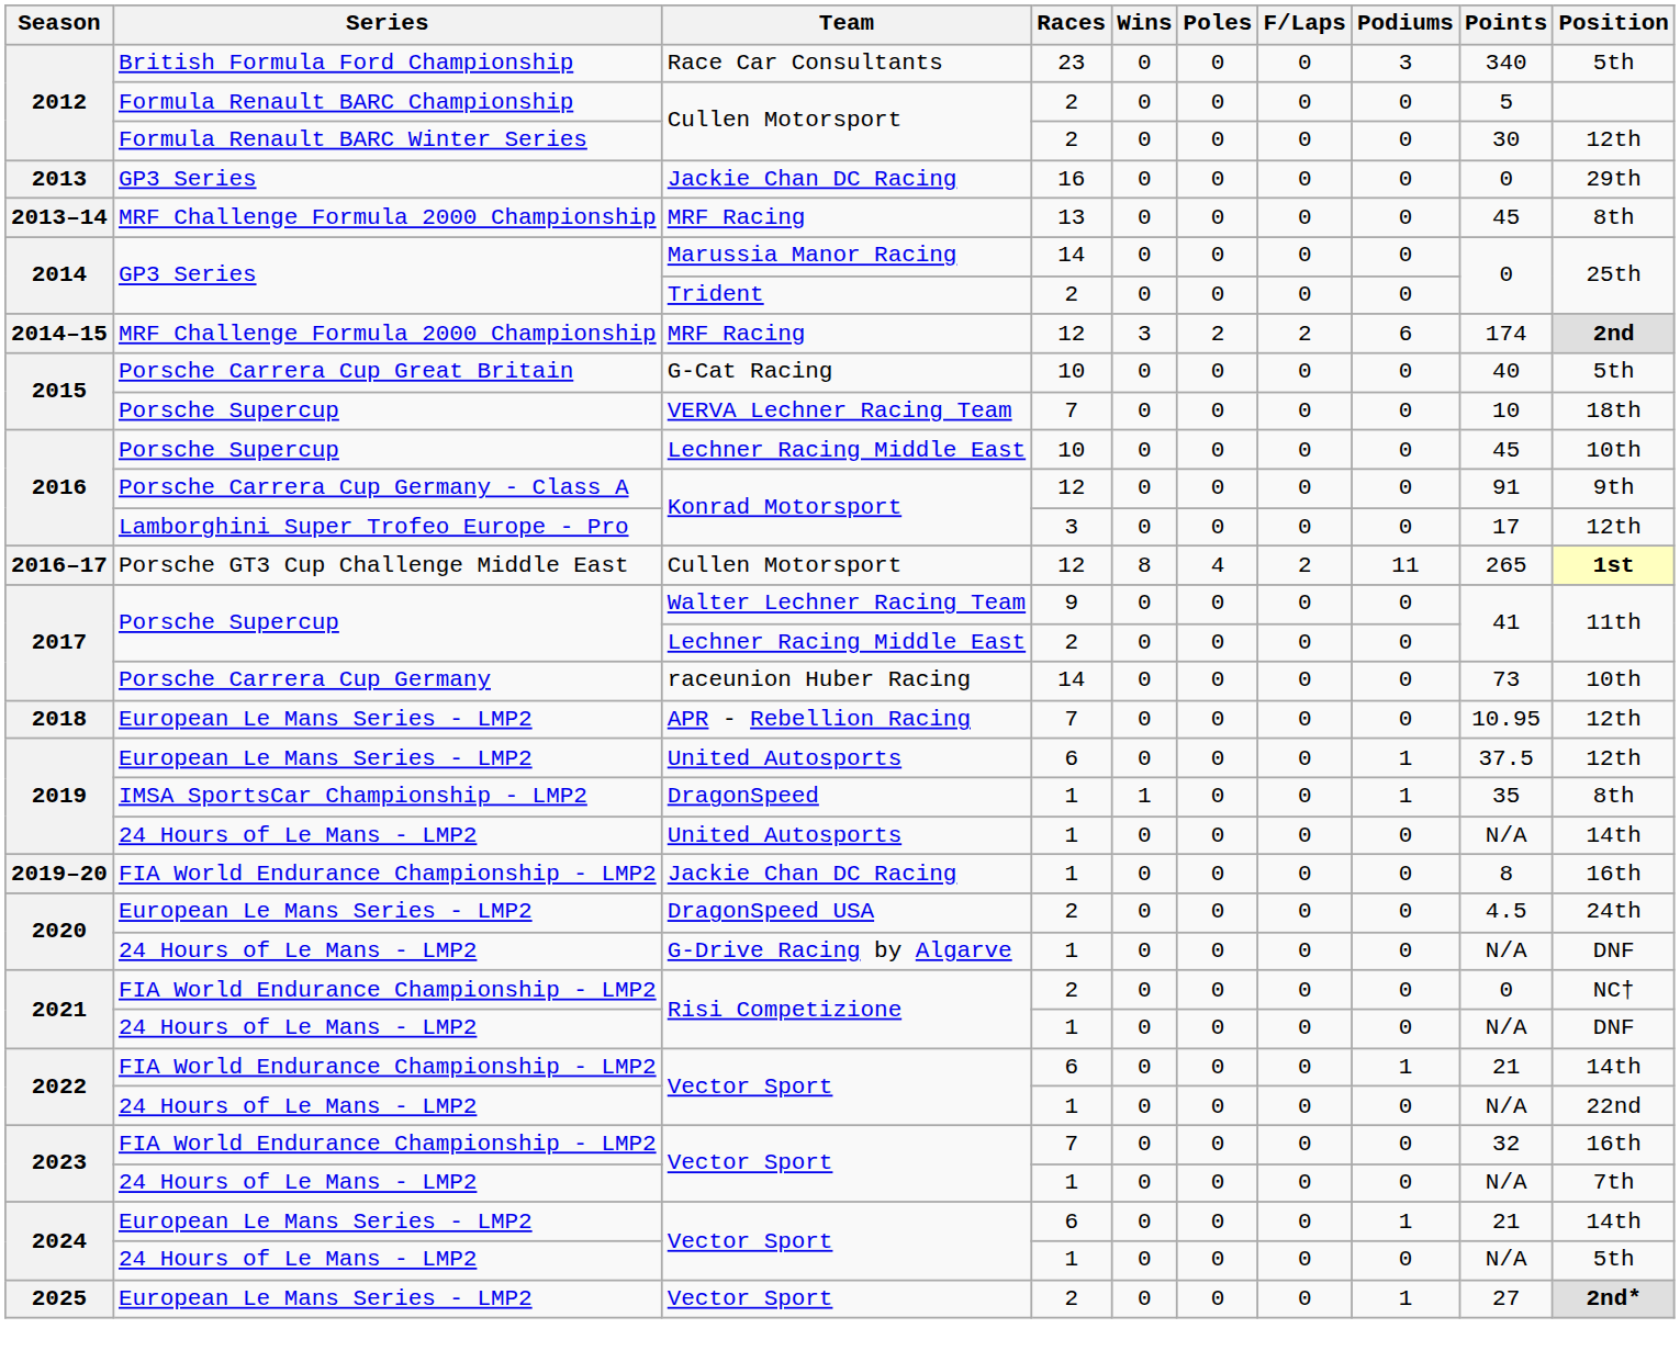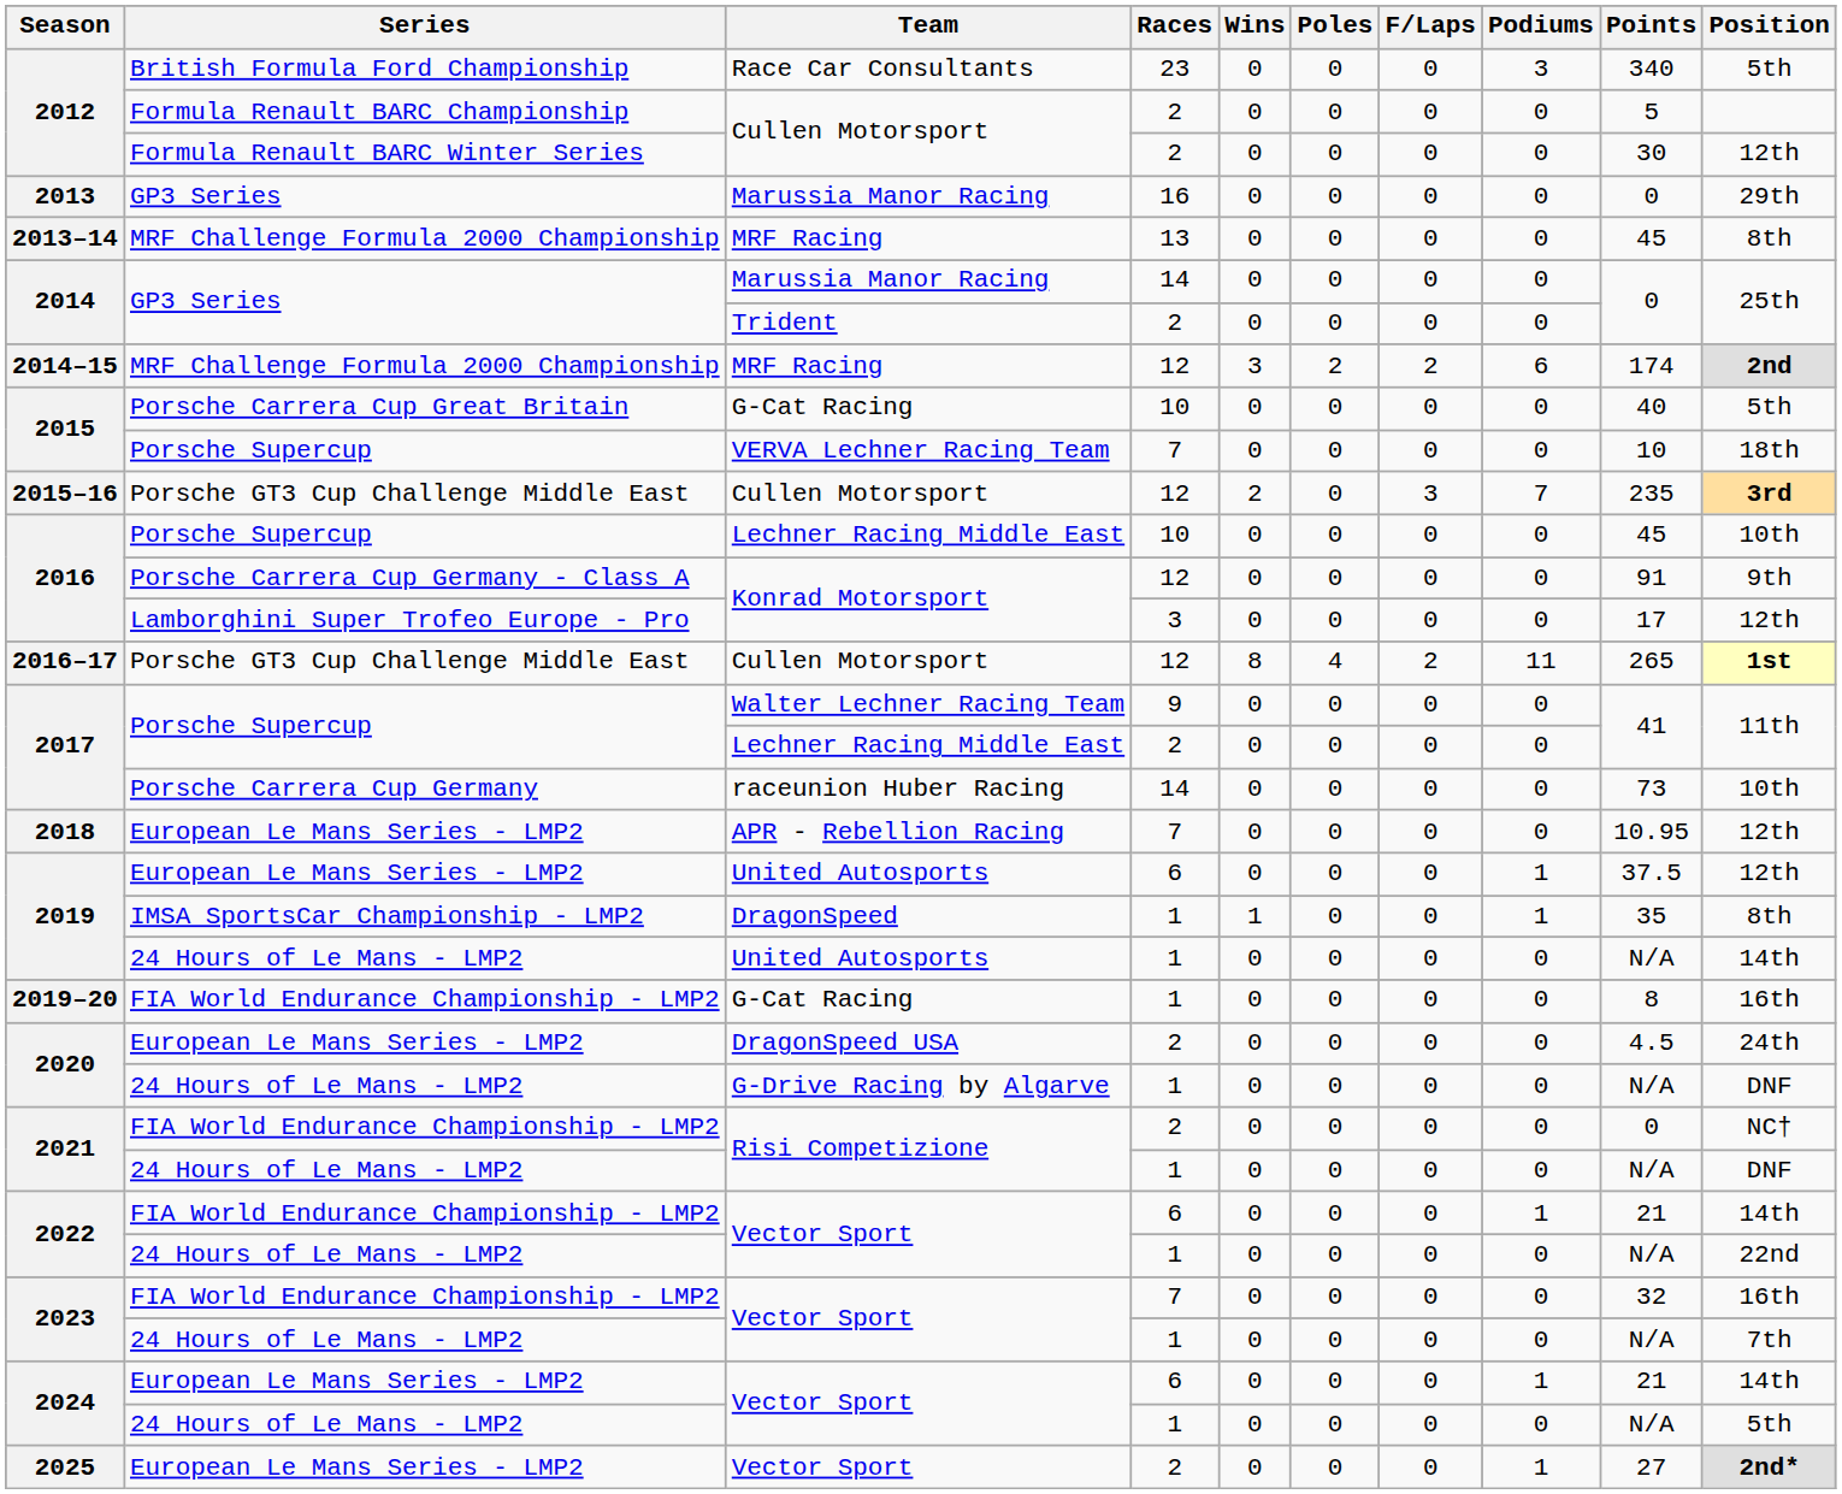2013 | Team: Jackie Chan DC Racing -> Marussia Manor Racing
+ row: 2015–16 | Porsche GT3 Cup Challenge Middle East | Cullen Motorsport | 12 | 2 | 0 | 3 | 7 | 235 | 3rd
2019–20 | Team: Jackie Chan DC Racing -> G-Cat Racing
